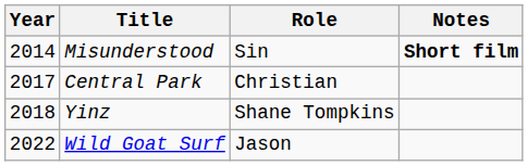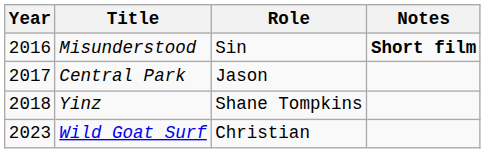Misunderstood | Year: 2014 -> 2016
Central Park | Role: Christian -> Jason
Wild Goat Surf | Year: 2022 -> 2023
Wild Goat Surf | Role: Jason -> Christian
